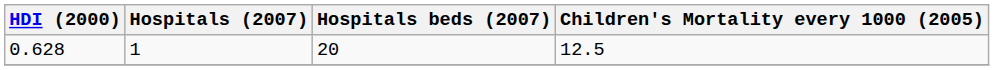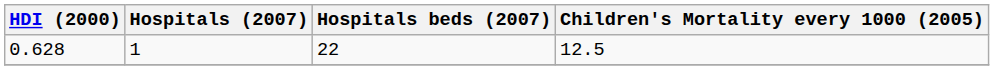0.628 | Hospitals beds (2007): 20 -> 22
